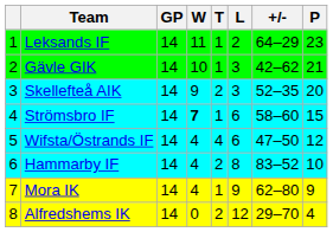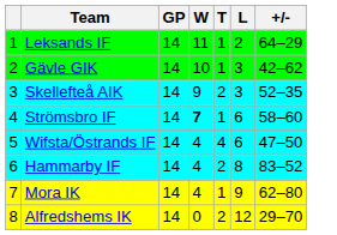- column: P | 23 | 21 | 20 | 15 | 12 | 10 | 9 | 4
